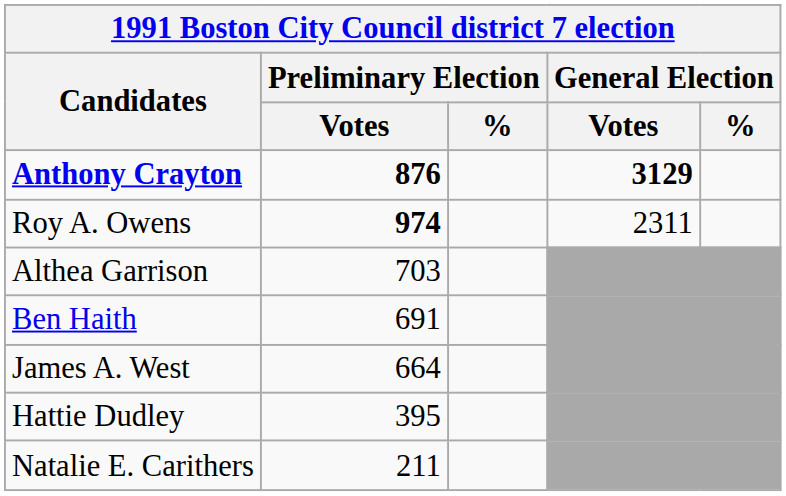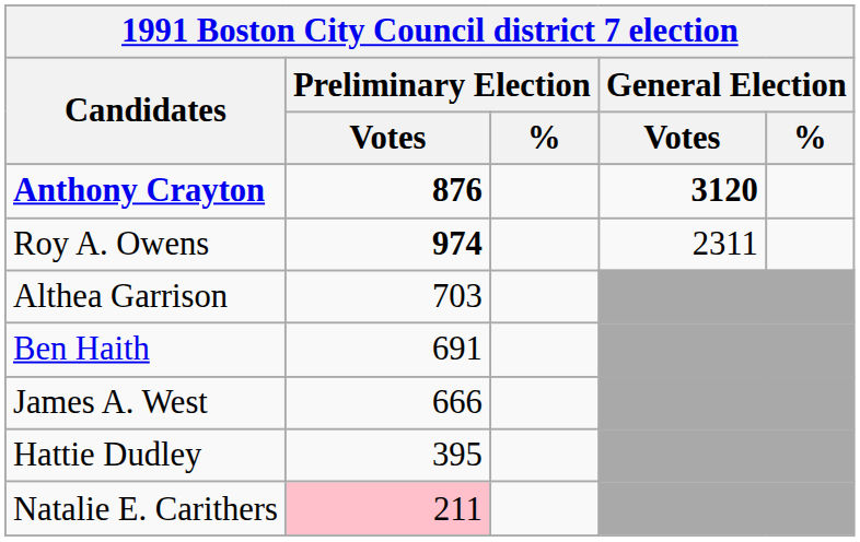Anthony Crayton | General Election / Votes: 3129 -> 3120
James A. West | Preliminary Election / Votes: 664 -> 666
Natalie E. Carithers | Preliminary Election / Votes: no background -> pink background
